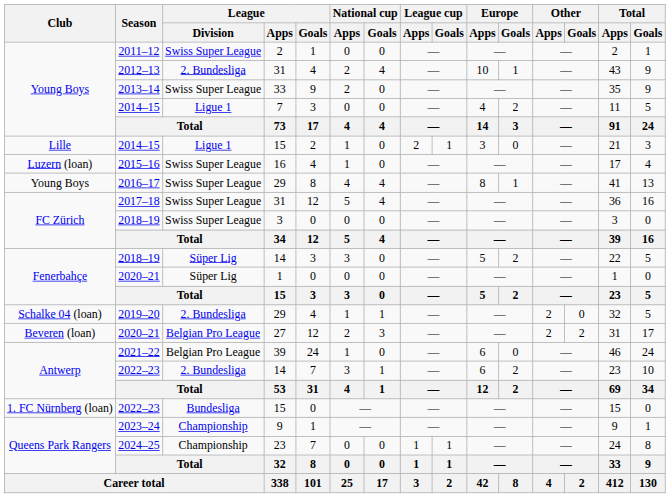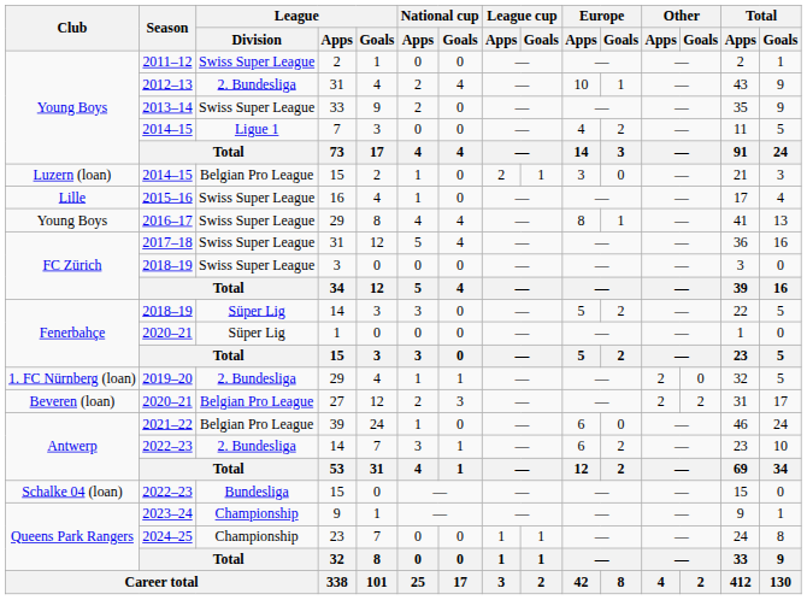2014–15 / 15 | Club: Lille -> Luzern (loan)
2014–15 / 15 | League / Division: Ligue 1 -> Belgian Pro League
2015–16 | Club: Luzern (loan) -> Lille
2019–20 | Club: Schalke 04 (loan) -> 1. FC Nürnberg (loan)
2022–23 / 15 | Club: 1. FC Nürnberg (loan) -> Schalke 04 (loan)
